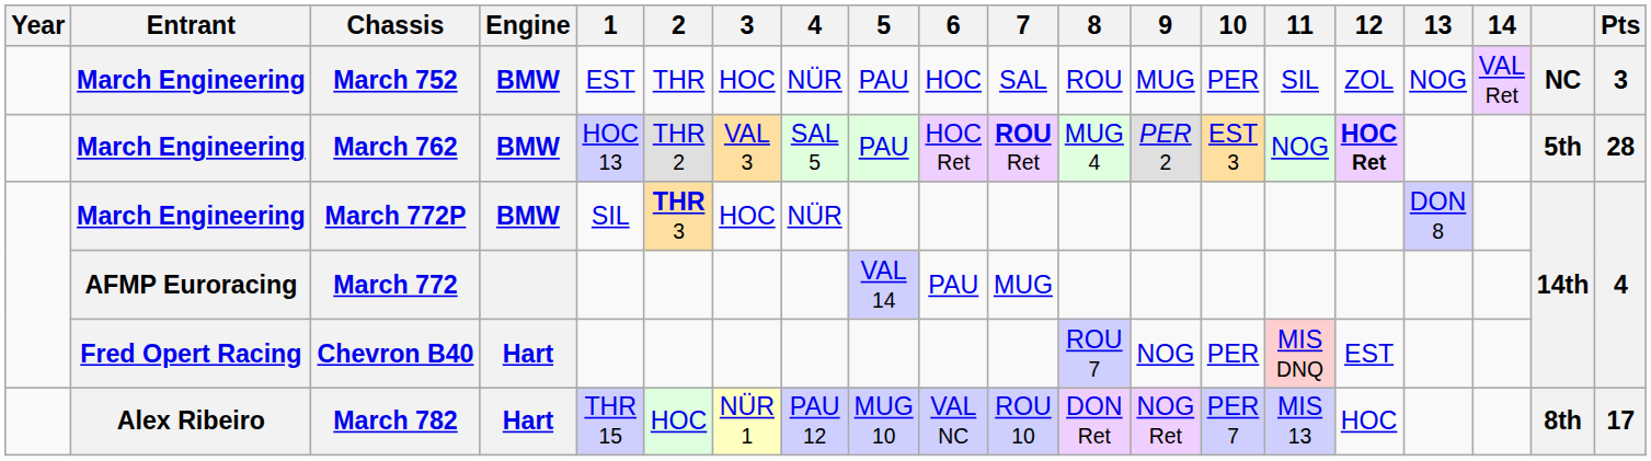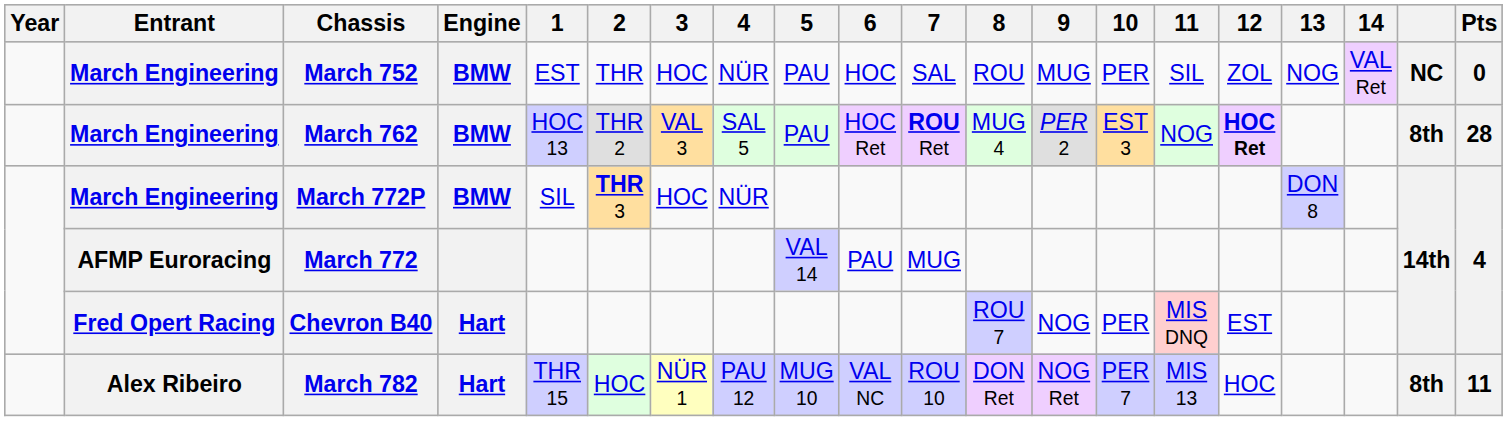March 752 | Pts: 3 -> 0
March 762 | column 19: 5th -> 8th
March 782 | Pts: 17 -> 11
